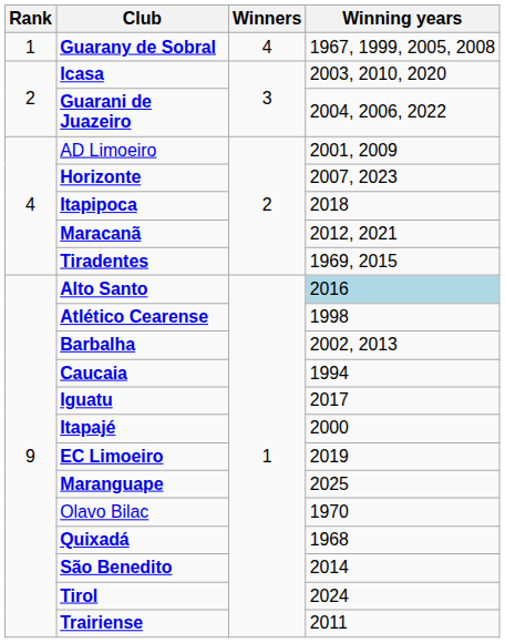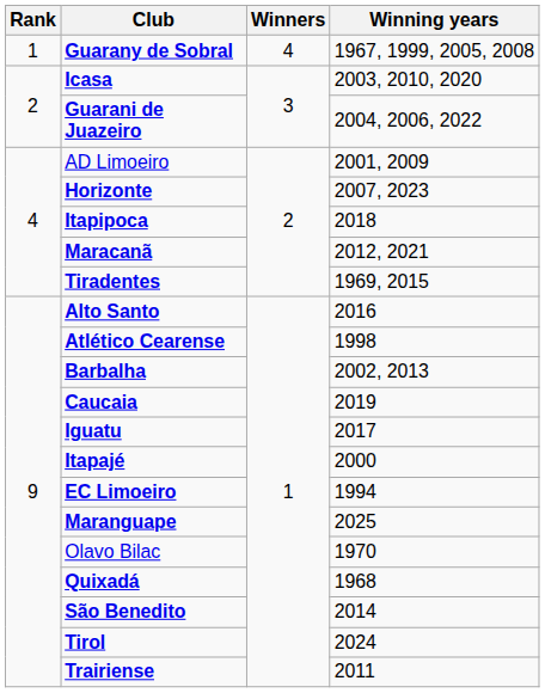Alto Santo | Winning years: lightblue background -> no background
Caucaia | Winning years: 1994 -> 2019
EC Limoeiro | Winning years: 2019 -> 1994
